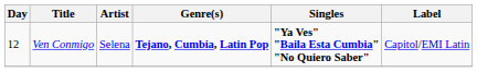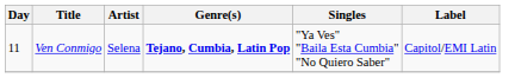Ven Conmigo | Day: 12 -> 11
Ven Conmigo | Singles: bold -> normal
